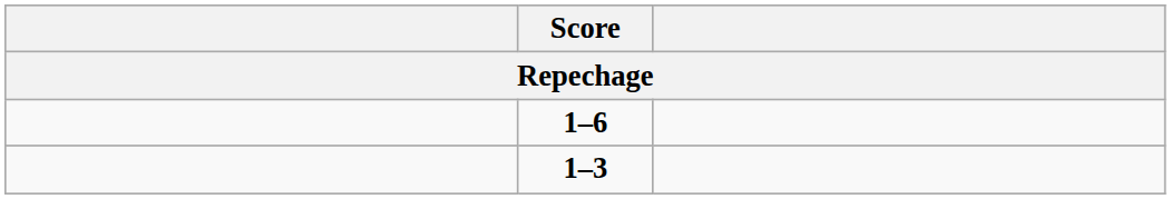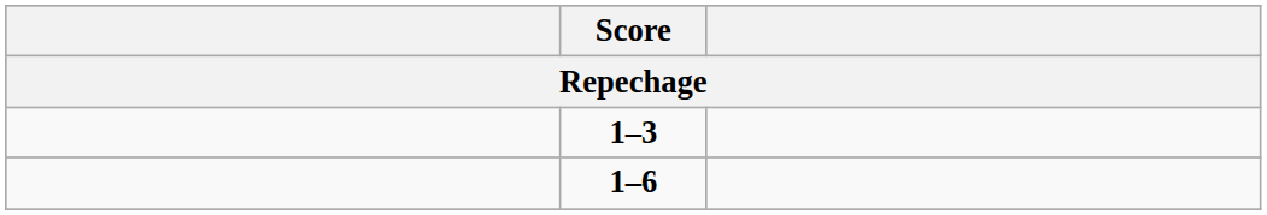rows swapped: 1–3 <-> 1–6
